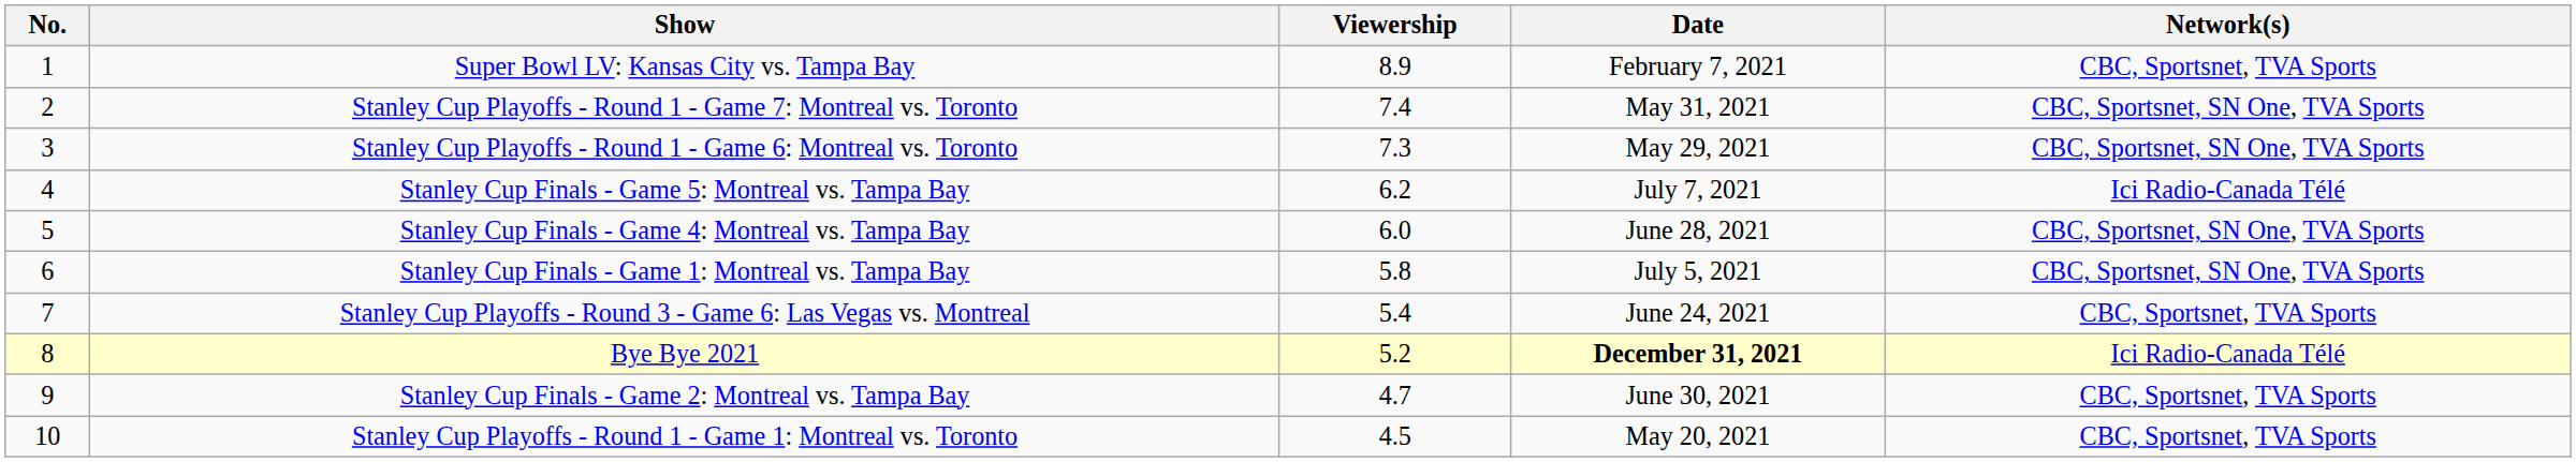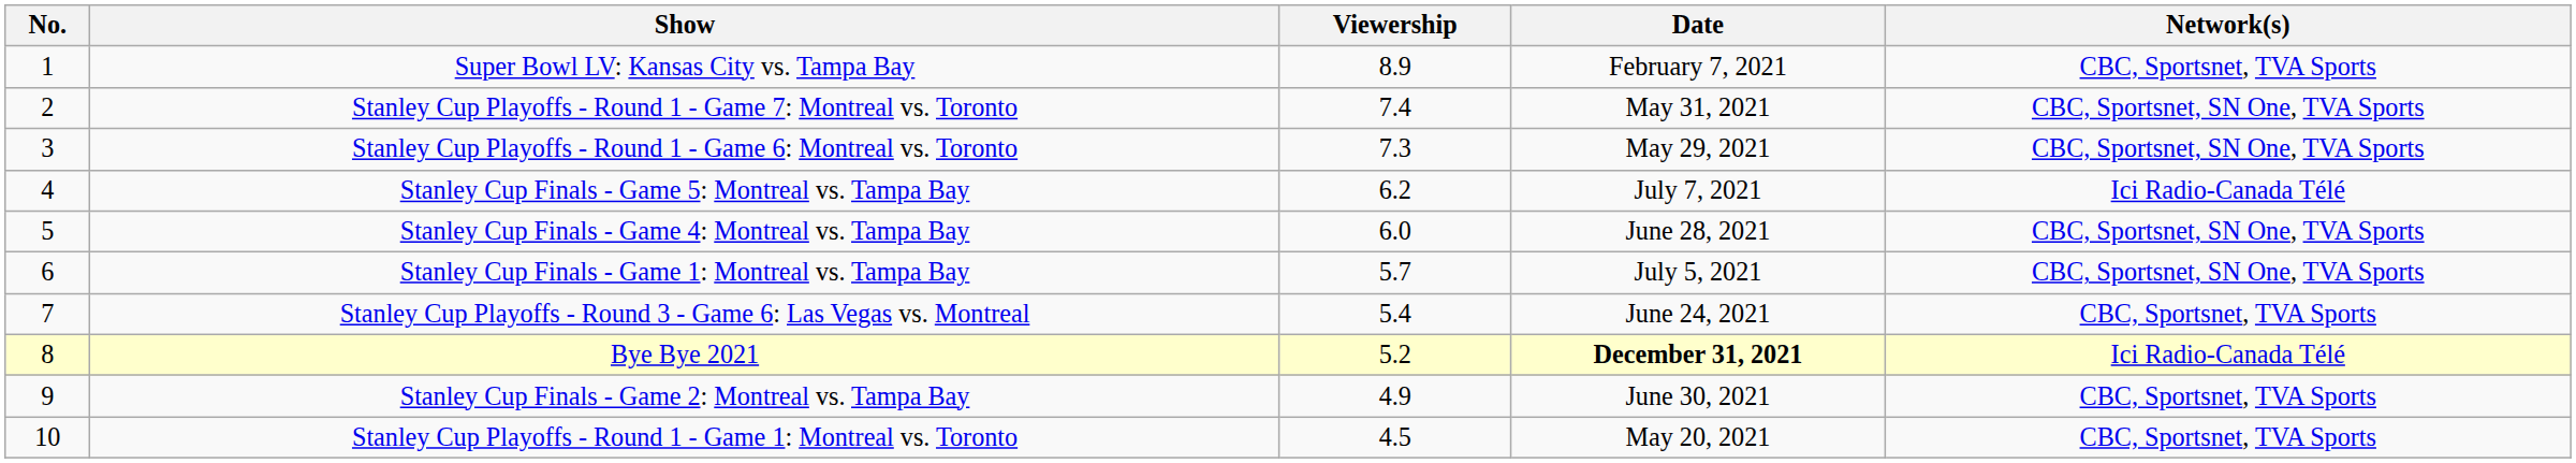Stanley Cup Finals - Game 1: Montreal vs. Tampa Bay | Viewership: 5.8 -> 5.7
Stanley Cup Finals - Game 2: Montreal vs. Tampa Bay | Viewership: 4.7 -> 4.9
